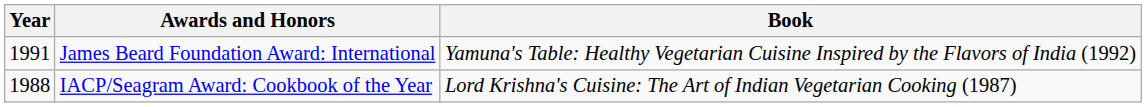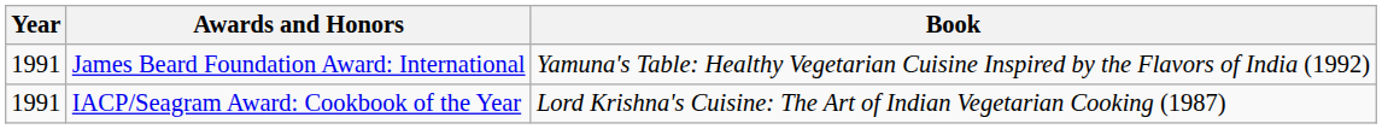IACP/Seagram Award: Cookbook of the Year | Year: 1988 -> 1991
